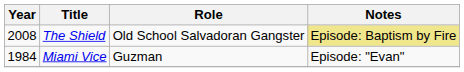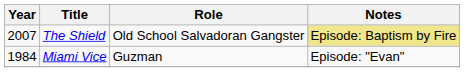The Shield | Year: 2008 -> 2007
